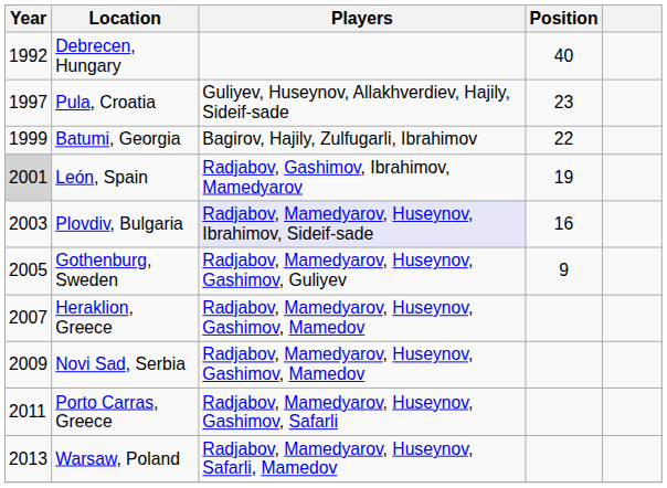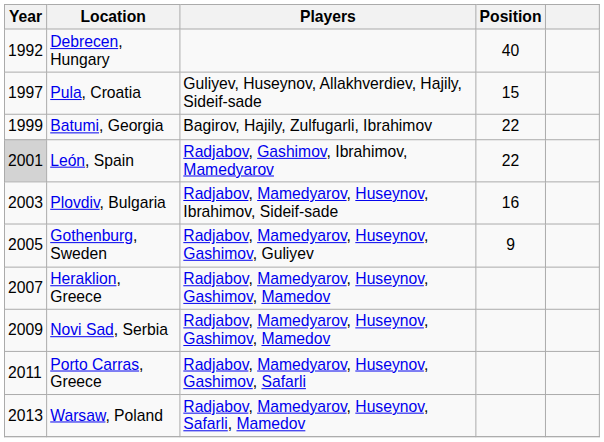Pula, Croatia | Position: 23 -> 15
León, Spain | Position: 19 -> 22
Plovdiv, Bulgaria | Players: lavender background -> no background
